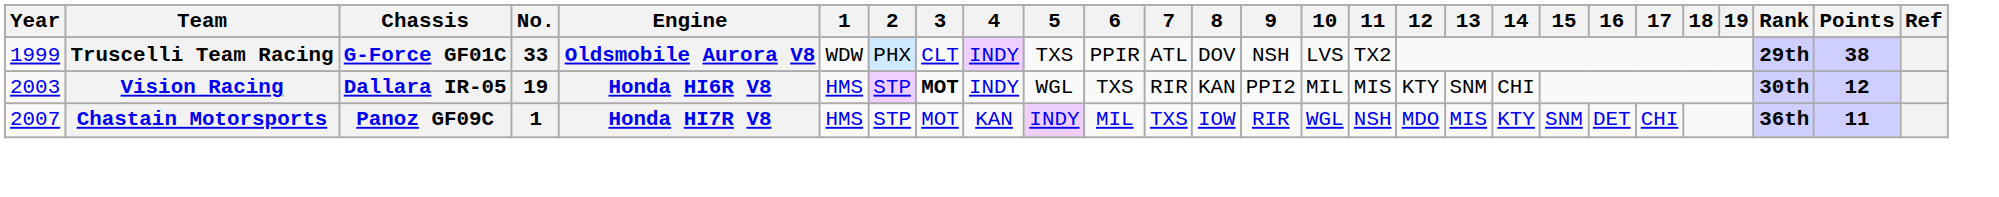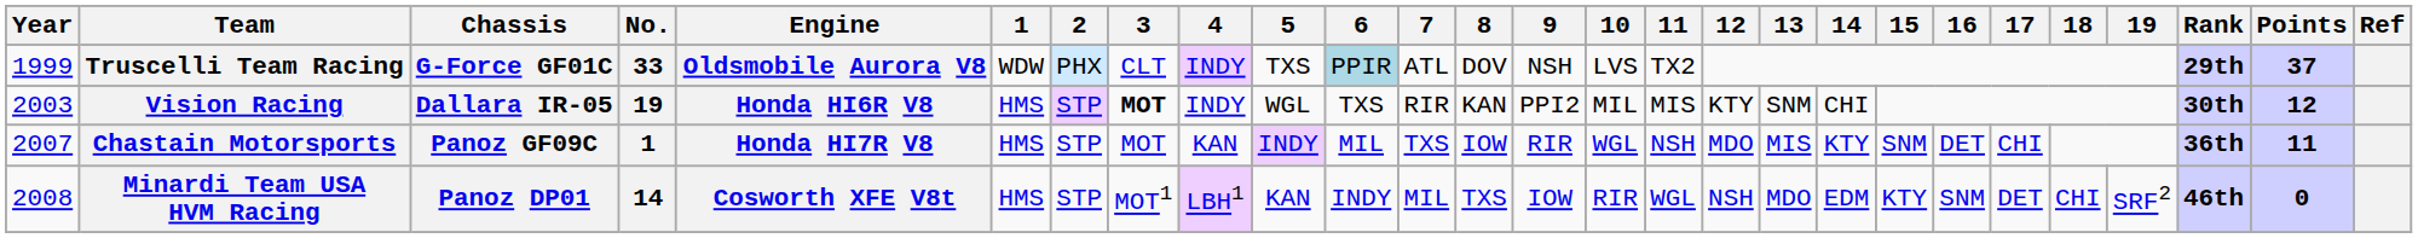Truscelli Team Racing | 6: no background -> lightblue background
Truscelli Team Racing | Points: 38 -> 37
+ row: 2008 | Minardi Team USA HVM Racing | Panoz DP01 | 14 | Cosworth XFE V8t | HMS | STP | MOT1 | LBH1 | KAN | INDY | MIL | TXS | IOW | RIR | WGL | NSH | MDO | EDM | KTY | SNM | DET | CHI | SRF2 | 46th | 0
